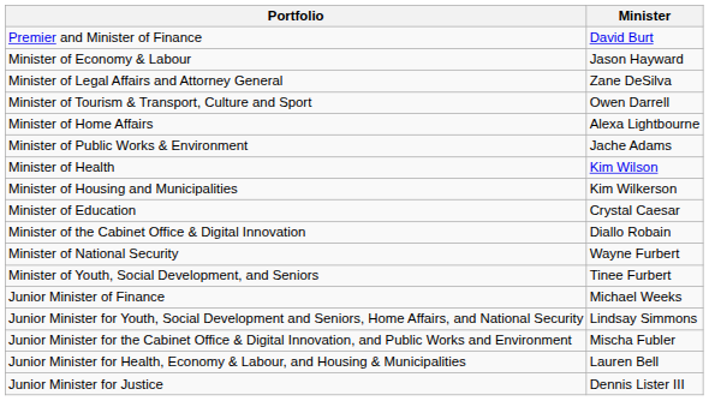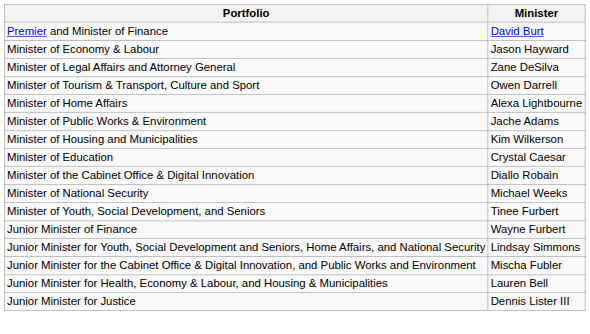- row: Minister of Health | Kim Wilson
Minister of National Security | Minister: Wayne Furbert -> Michael Weeks
Junior Minister of Finance | Minister: Michael Weeks -> Wayne Furbert
